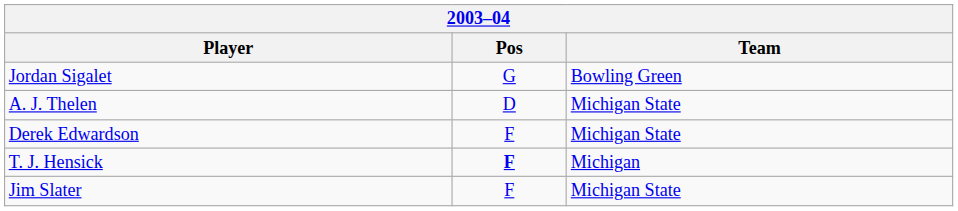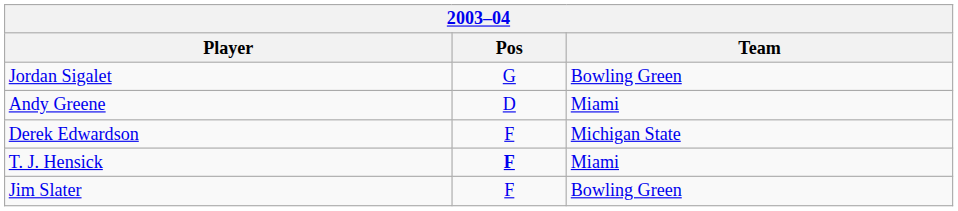+ row: Andy Greene | D | Miami
- row: A. J. Thelen | D | Michigan State
T. J. Hensick | Team: Michigan -> Miami
Jim Slater | Team: Michigan State -> Bowling Green
